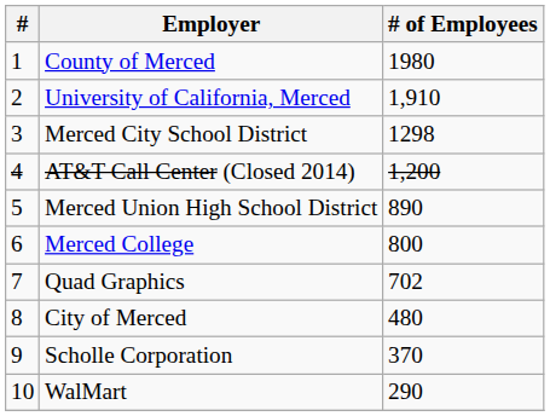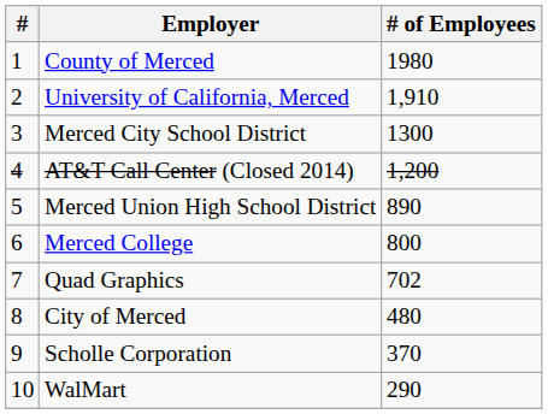Merced City School District | # of Employees: 1298 -> 1300
